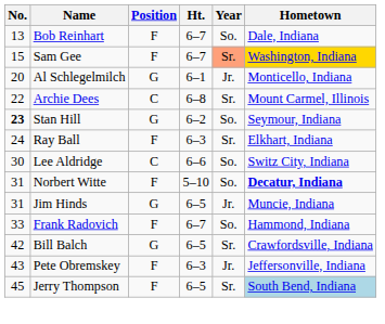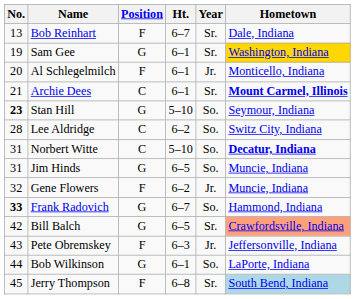Bob Reinhart | Year: So. -> Sr.
Sam Gee | No.: 15 -> 19
Sam Gee | Position: F -> G
Sam Gee | Ht.: 6–7 -> 6–1
Sam Gee | Year: lightsalmon background -> no background
Al Schlegelmilch | Position: G -> F
Archie Dees | No.: 22 -> 21
Archie Dees | Ht.: 6–8 -> 6–1
Archie Dees | Hometown: normal -> bold
Stan Hill | Ht.: 6–2 -> 5–10
- row: 24 | Ray Ball | F | 6–3 | Sr. | Elkhart, Indiana
Lee Aldridge | No.: 30 -> 28
Lee Aldridge | Ht.: 6–6 -> 6–2
Norbert Witte | Position: F -> C
Jim Hinds | Year: Jr. -> So.
+ row: 32 | Gene Flowers | F | 6–2 | Jr. | Muncie, Indiana
Frank Radovich | No.: normal -> bold
Frank Radovich | Position: F -> G
Bill Balch | Hometown: no background -> lightsalmon background
+ row: 44 | Bob Wilkinson | G | 6–1 | So. | LaPorte, Indiana
Jerry Thompson | Ht.: 6–5 -> 6–8
